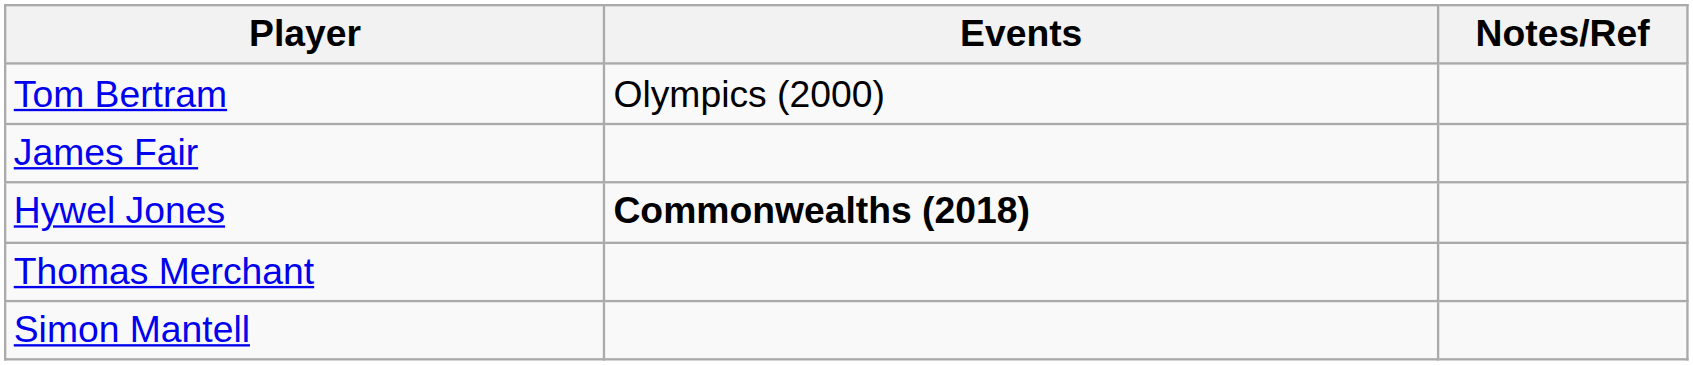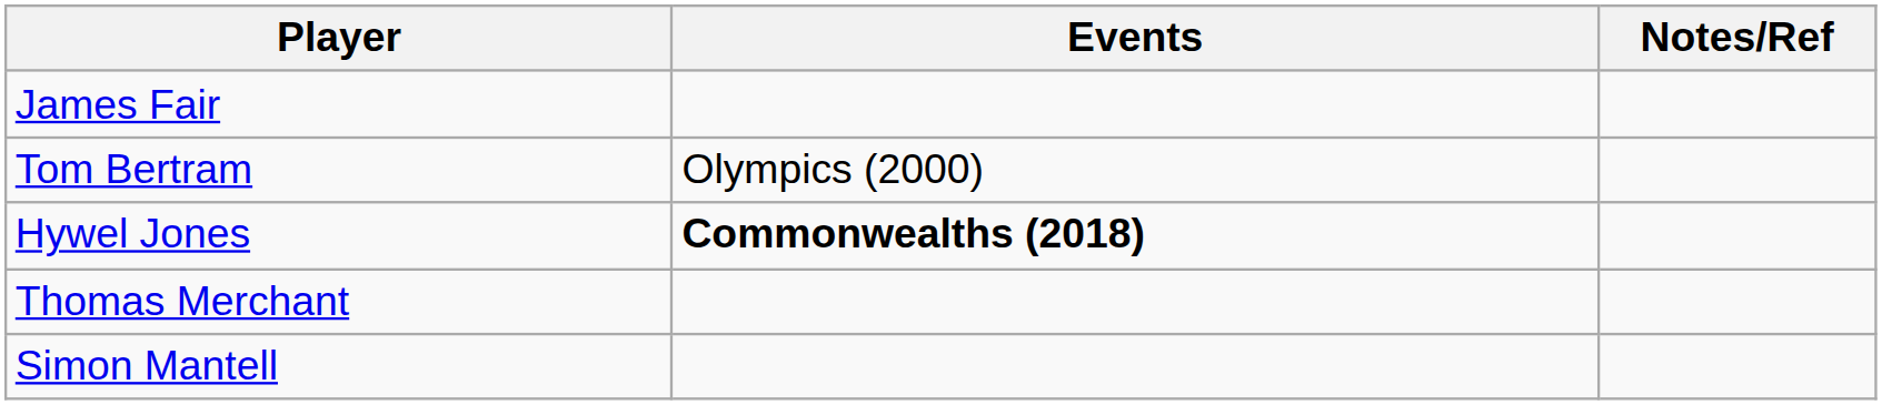rows swapped: Tom Bertram <-> James Fair
